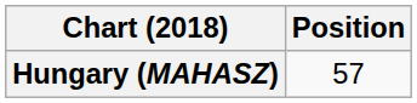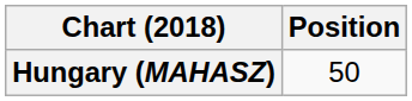Hungary (MAHASZ) | Position: 57 -> 50
